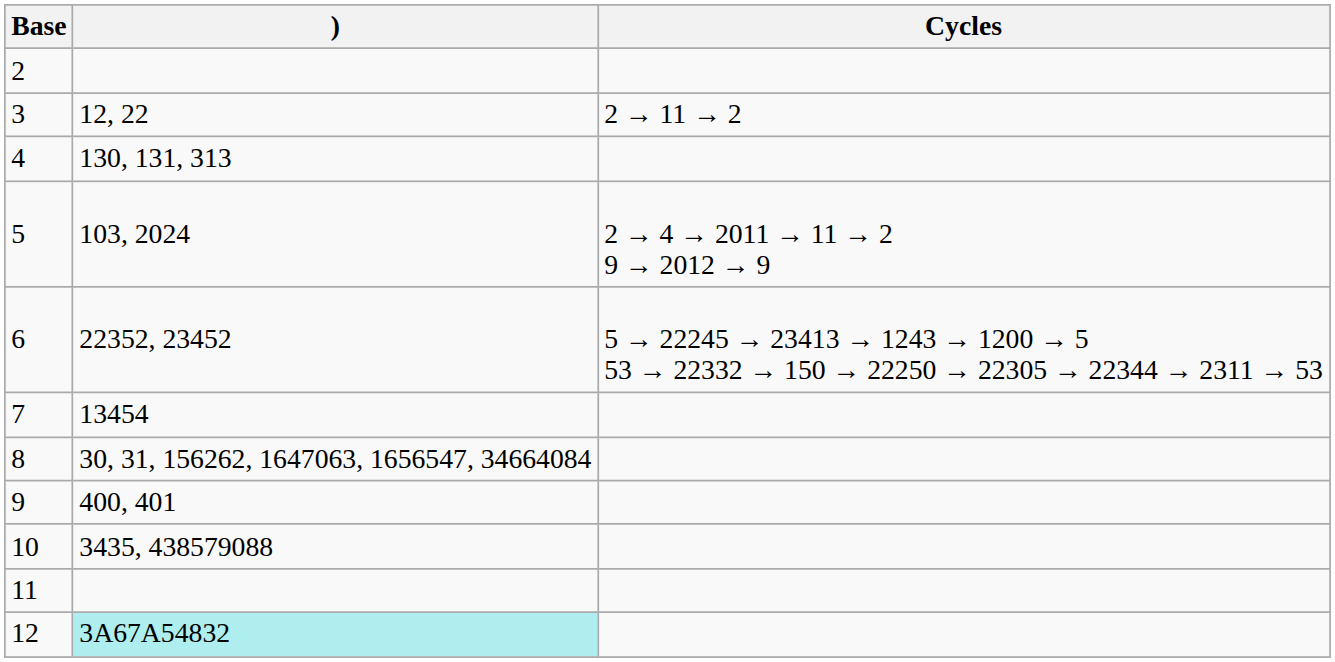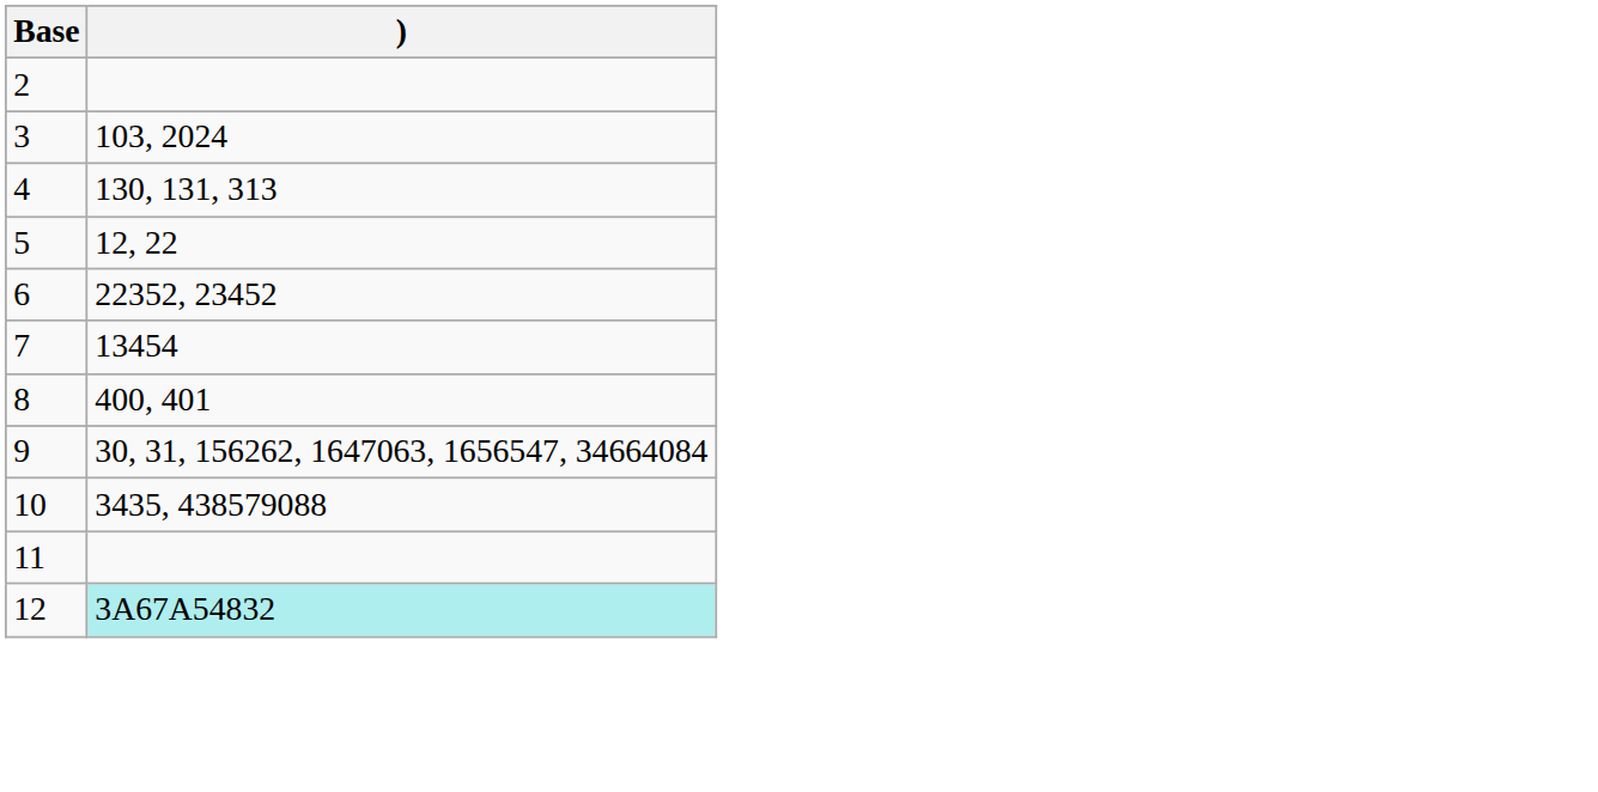- column: Cycles | 2 → 11 → 2 | 2 → 4 → 2011 → 11 → 2 9 → 2012 → 9 | 5 → 22245 → 23413 → 1243 → 1200 → 5 53 → 22332 → 150 → 22250 → 22305 → 22344 → 2311 → 53
3 | ): 12, 22 -> 103, 2024
5 | ): 103, 2024 -> 12, 22
8 | ): 30, 31, 156262, 1647063, 1656547, 34664084 -> 400, 401
9 | ): 400, 401 -> 30, 31, 156262, 1647063, 1656547, 34664084
